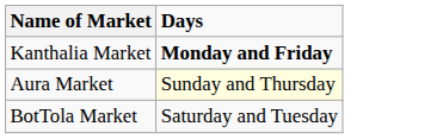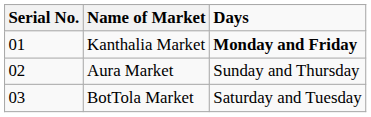+ column: Serial No. | 01 | 02 | 03
Aura Market | Days: lightyellow background -> no background
